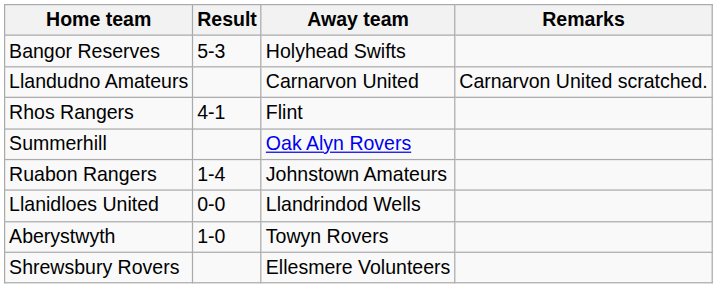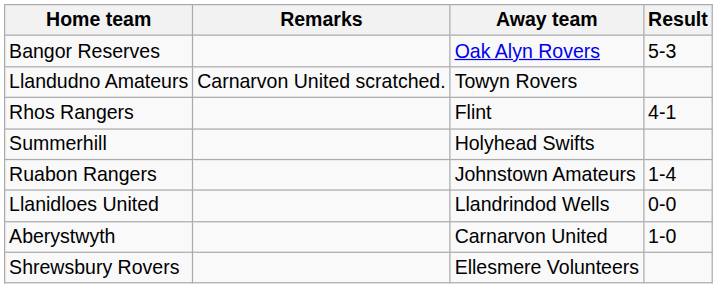columns swapped: Result <-> Remarks
Bangor Reserves | Away team: Holyhead Swifts -> Oak Alyn Rovers
Llandudno Amateurs | Away team: Carnarvon United -> Towyn Rovers
Summerhill | Away team: Oak Alyn Rovers -> Holyhead Swifts
Aberystwyth | Away team: Towyn Rovers -> Carnarvon United
